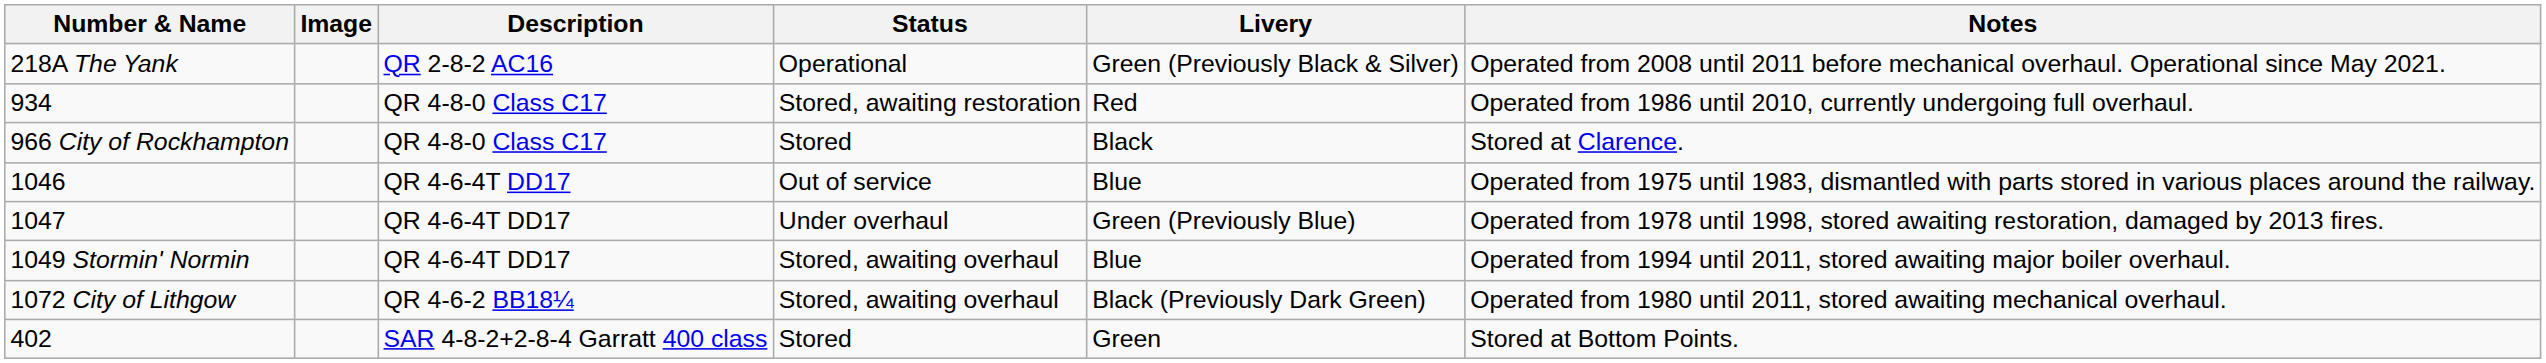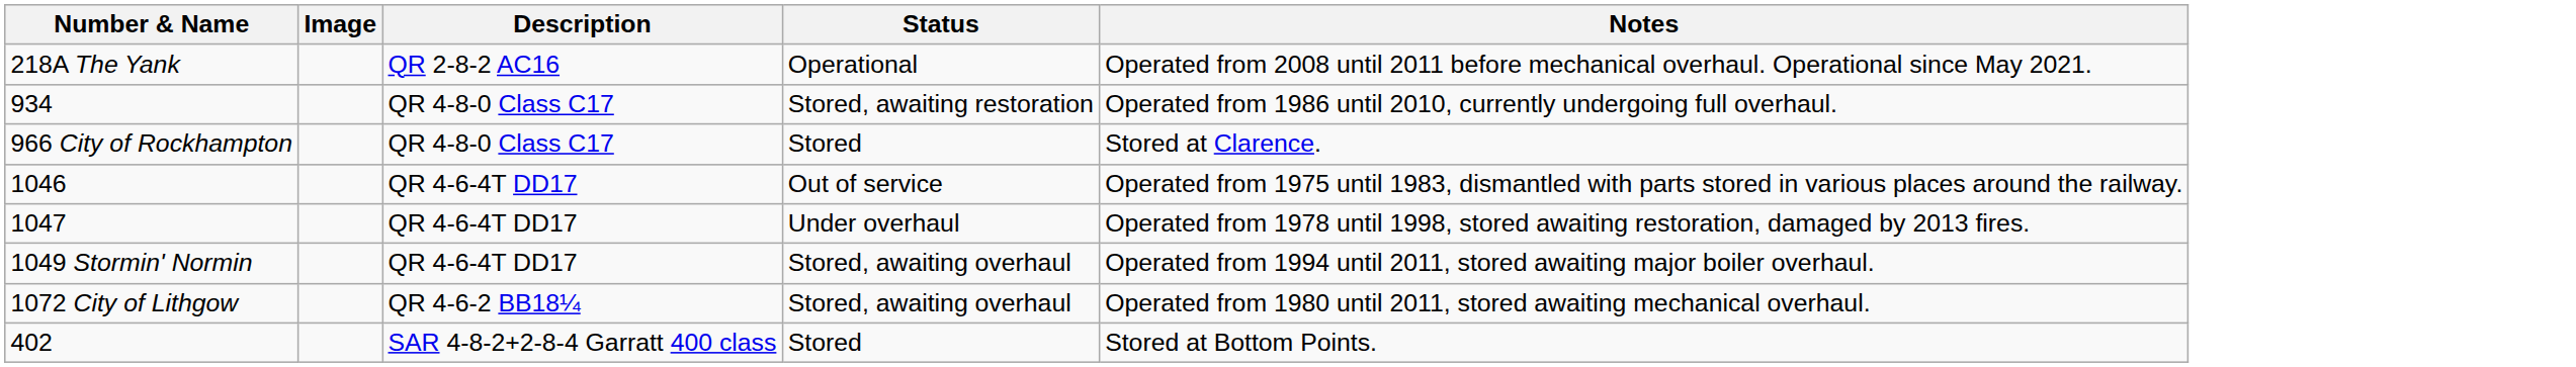- column: Livery | Green (Previously Black & Silver) | Red | Black | Blue | Green (Previously Blue) | Blue | Black (Previously Dark Green) | Green
